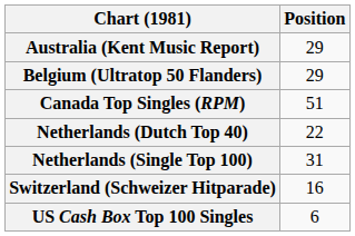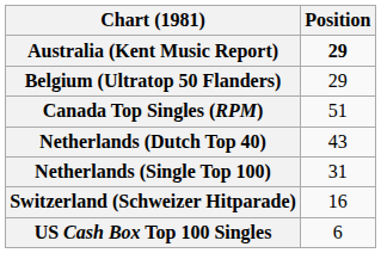Australia (Kent Music Report) | Position: normal -> bold
Netherlands (Dutch Top 40) | Position: 22 -> 43
